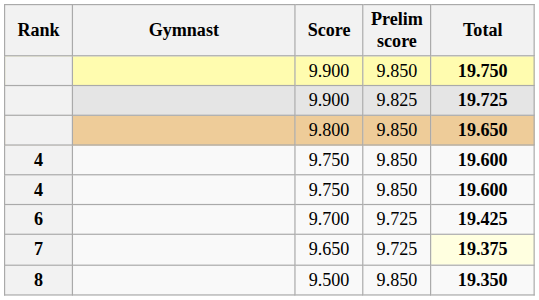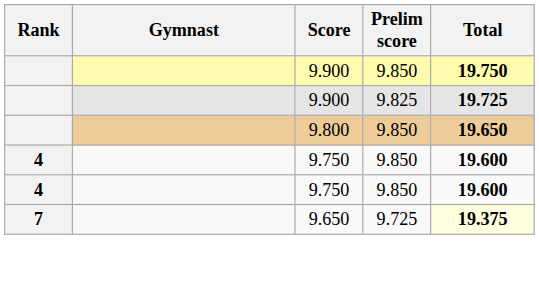- row: 6 | 9.700 | 9.725 | 19.425
- row: 8 | 9.500 | 9.850 | 19.350
